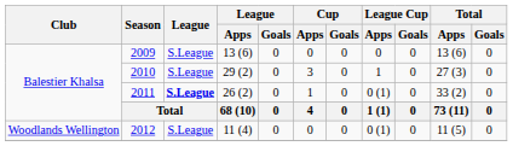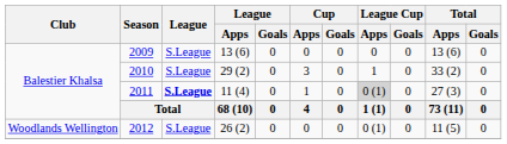2010 | Total / Apps: 27 (3) -> 33 (2)
2011 | League / Apps: 26 (2) -> 11 (4)
2011 | League Cup / Apps: no background -> lightgrey background
2011 | Total / Apps: 33 (2) -> 27 (3)
2012 | League / Apps: 11 (4) -> 26 (2)
